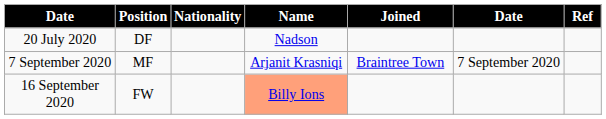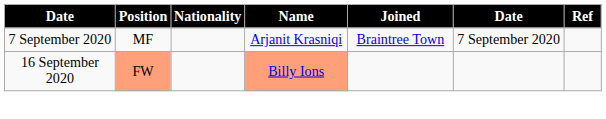- row: 20 July 2020 | DF | Nadson
16 September 2020 | Position: no background -> lightsalmon background
